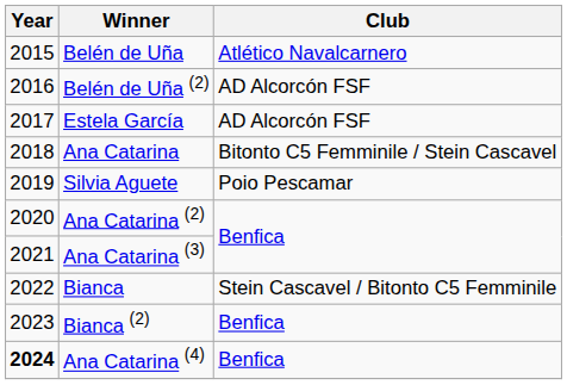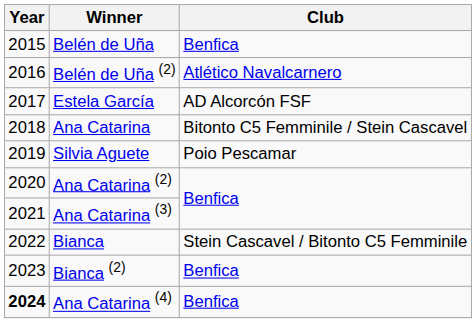Belén de Uña | Club: Atlético Navalcarnero -> Benfica
Belén de Uña (2) | Club: AD Alcorcón FSF -> Atlético Navalcarnero
